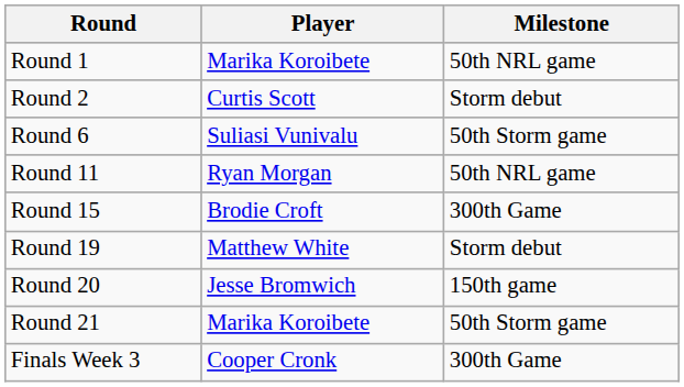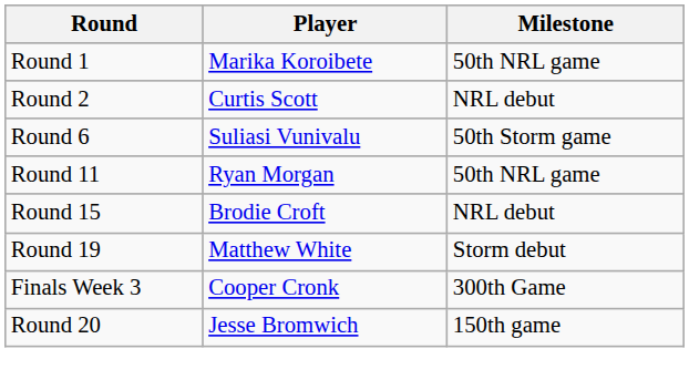Round 2 | Milestone: Storm debut -> NRL debut
Round 15 | Milestone: 300th Game -> NRL debut
rows swapped: Round 20 <-> Finals Week 3
- row: Round 21 | Marika Koroibete | 50th Storm game
